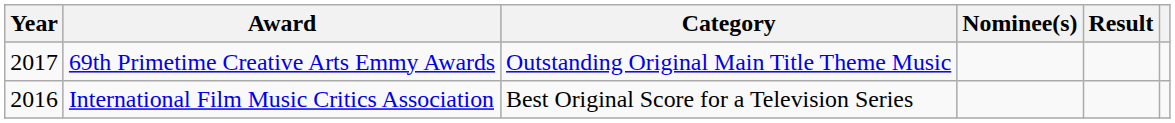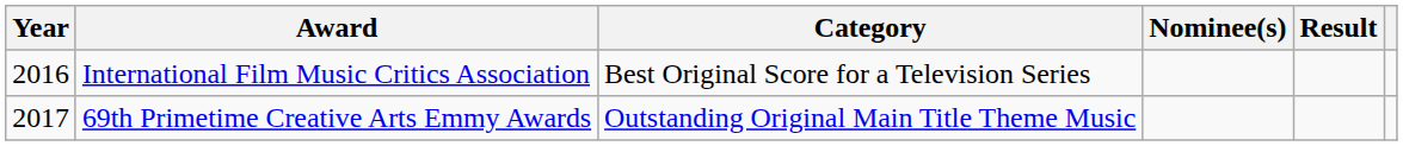rows swapped: International Film Music Critics Association <-> 69th Primetime Creative Arts Emmy Awards
